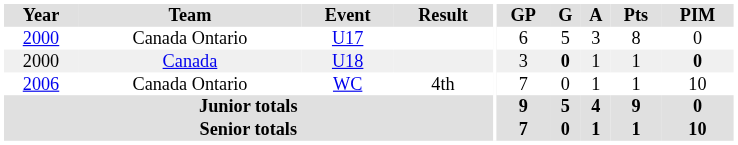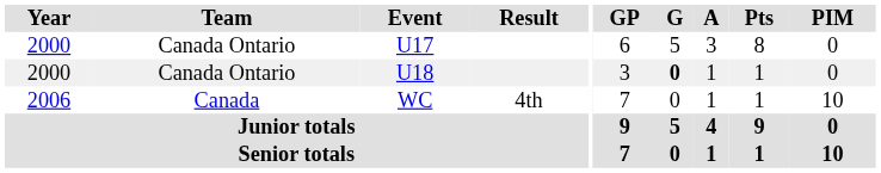U18 | Team: Canada -> Canada Ontario
U18 | PIM: bold -> normal
WC | Team: Canada Ontario -> Canada
